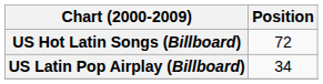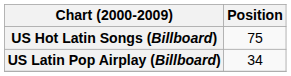US Hot Latin Songs (Billboard) | Position: 72 -> 75
